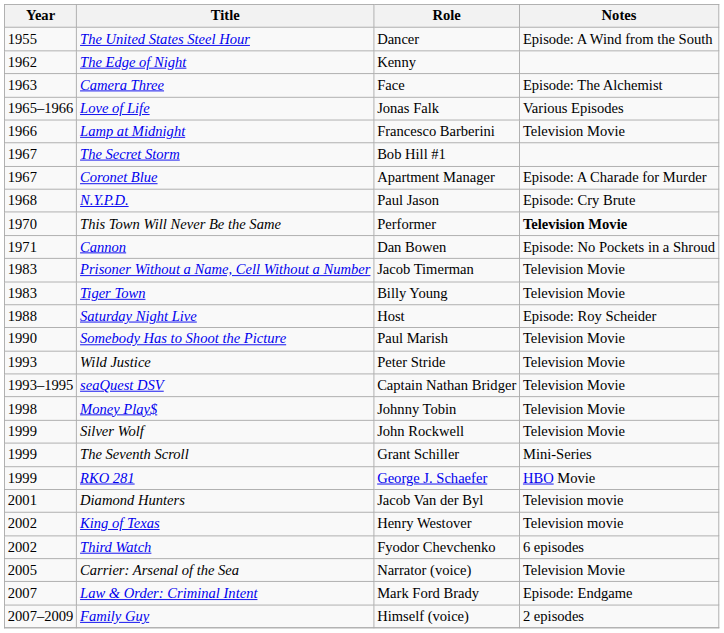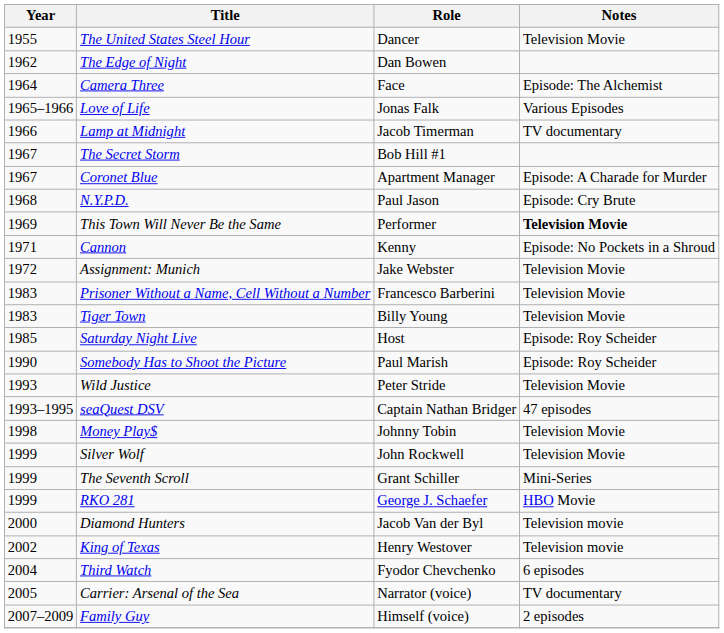The United States Steel Hour | Notes: Episode: A Wind from the South -> Television Movie
The Edge of Night | Role: Kenny -> Dan Bowen
Camera Three | Year: 1963 -> 1964
Lamp at Midnight | Role: Francesco Barberini -> Jacob Timerman
Lamp at Midnight | Notes: Television Movie -> TV documentary
This Town Will Never Be the Same | Year: 1970 -> 1969
Cannon | Role: Dan Bowen -> Kenny
+ row: 1972 | Assignment: Munich | Jake Webster | Television Movie
Prisoner Without a Name, Cell Without a Number | Role: Jacob Timerman -> Francesco Barberini
Saturday Night Live | Year: 1988 -> 1985
Somebody Has to Shoot the Picture | Notes: Television Movie -> Episode: Roy Scheider
seaQuest DSV | Notes: Television Movie -> 47 episodes
Diamond Hunters | Year: 2001 -> 2000
Third Watch | Year: 2002 -> 2004
Carrier: Arsenal of the Sea | Notes: Television Movie -> TV documentary
- row: 2007 | Law & Order: Criminal Intent | Mark Ford Brady | Episode: Endgame
